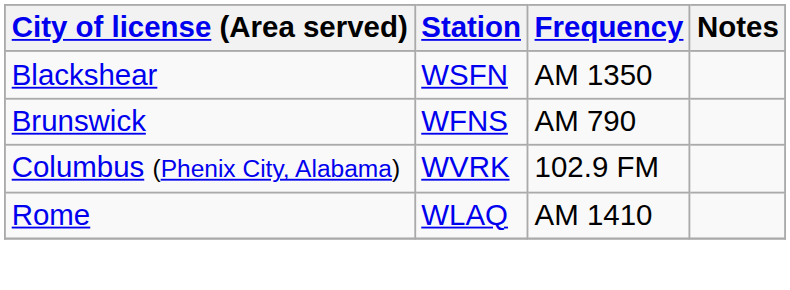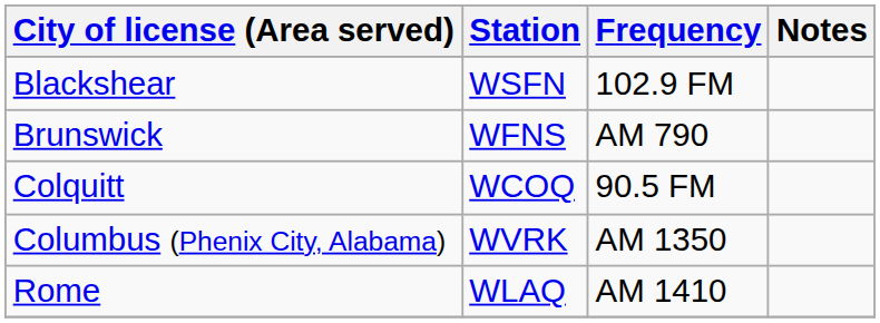Blackshear | Frequency: AM 1350 -> 102.9 FM
+ row: Colquitt | WCOQ | 90.5 FM
Columbus (Phenix City, Alabama) | Frequency: 102.9 FM -> AM 1350
